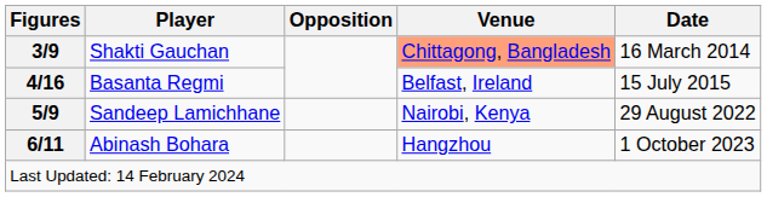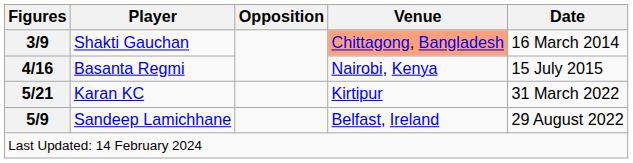Basanta Regmi | Venue: Belfast, Ireland -> Nairobi, Kenya
+ row: 5/21 | Karan KC | Kirtipur | 31 March 2022
Sandeep Lamichhane | Venue: Nairobi, Kenya -> Belfast, Ireland
- row: 6/11 | Abinash Bohara | Hangzhou | 1 October 2023
